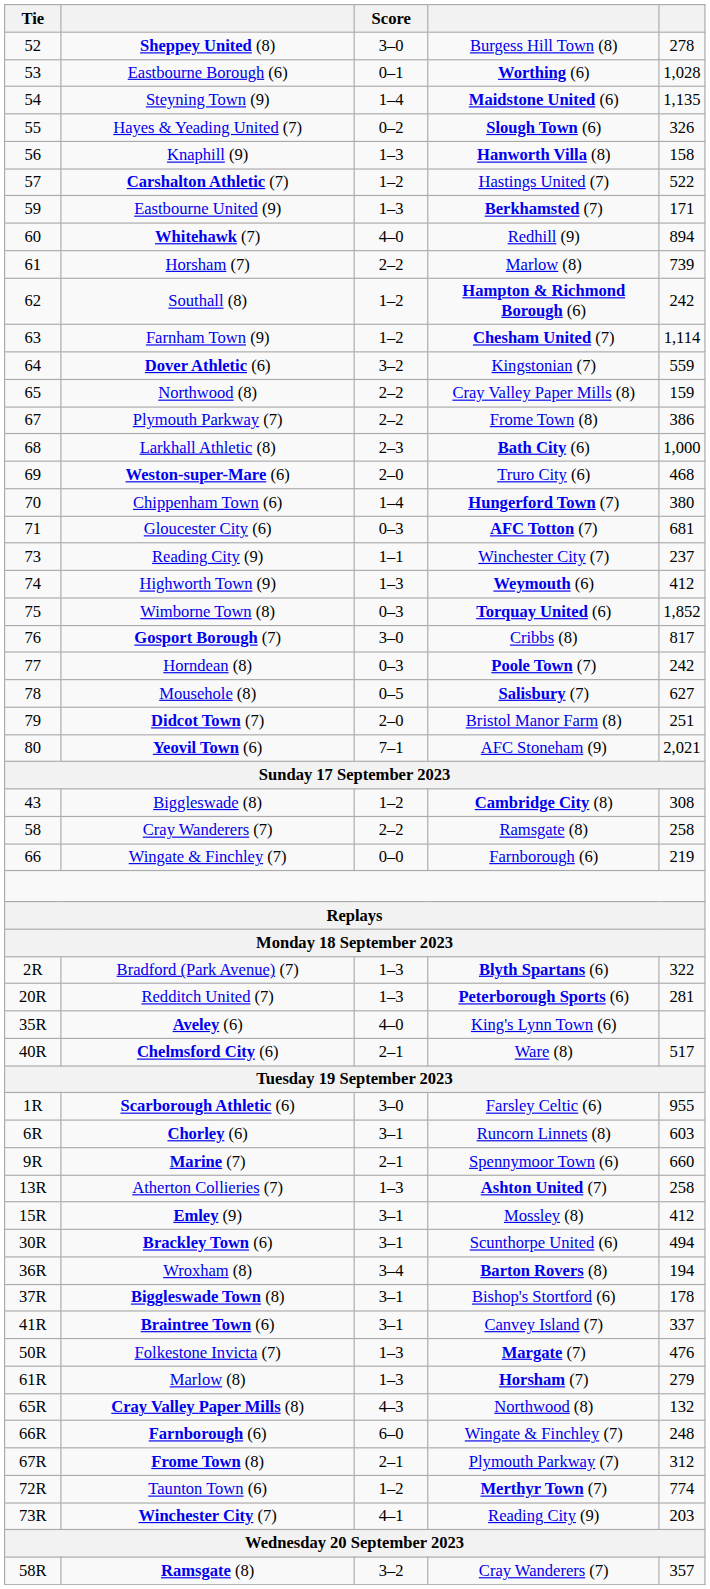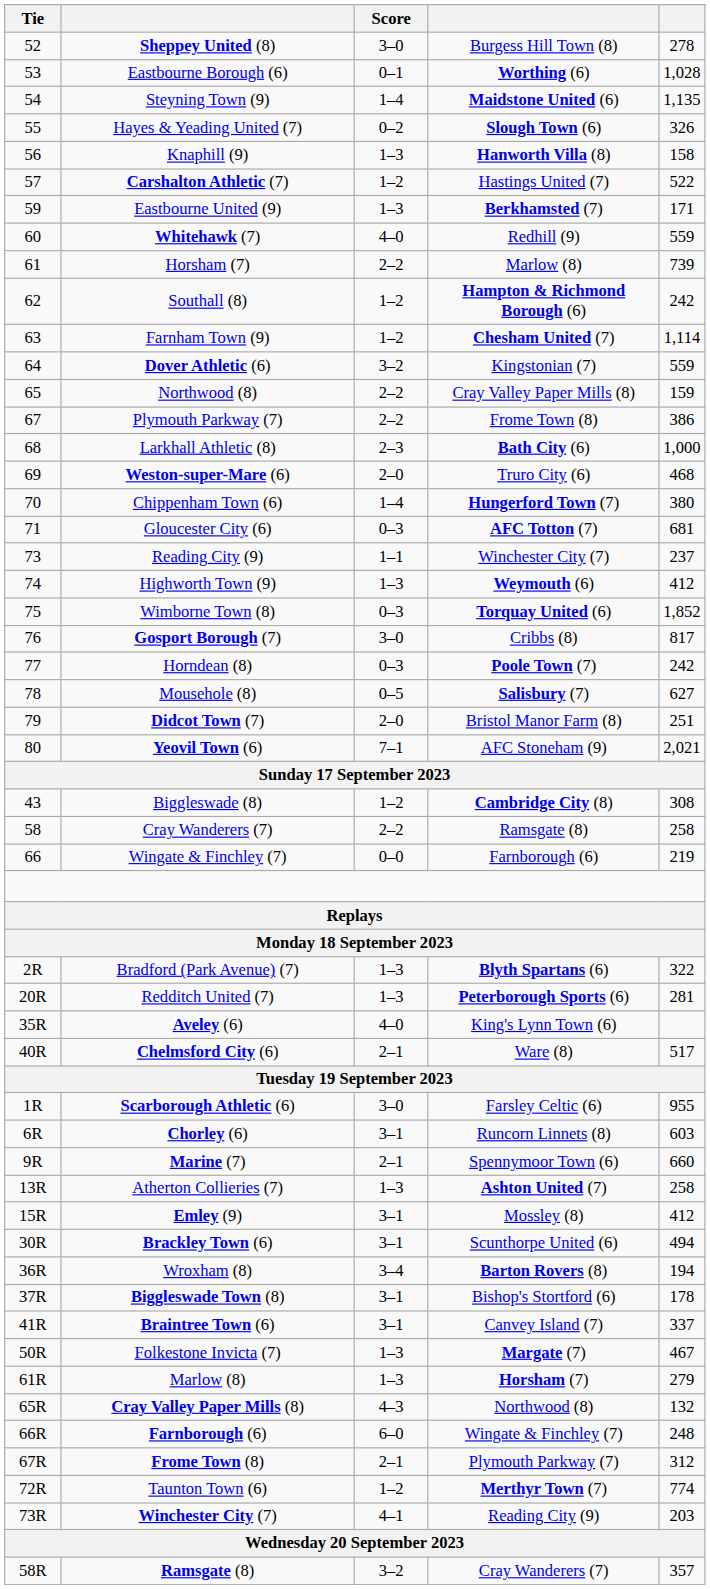Whitehawk (7) | column 5: 894 -> 559
Folkestone Invicta (7) | column 5: 476 -> 467
